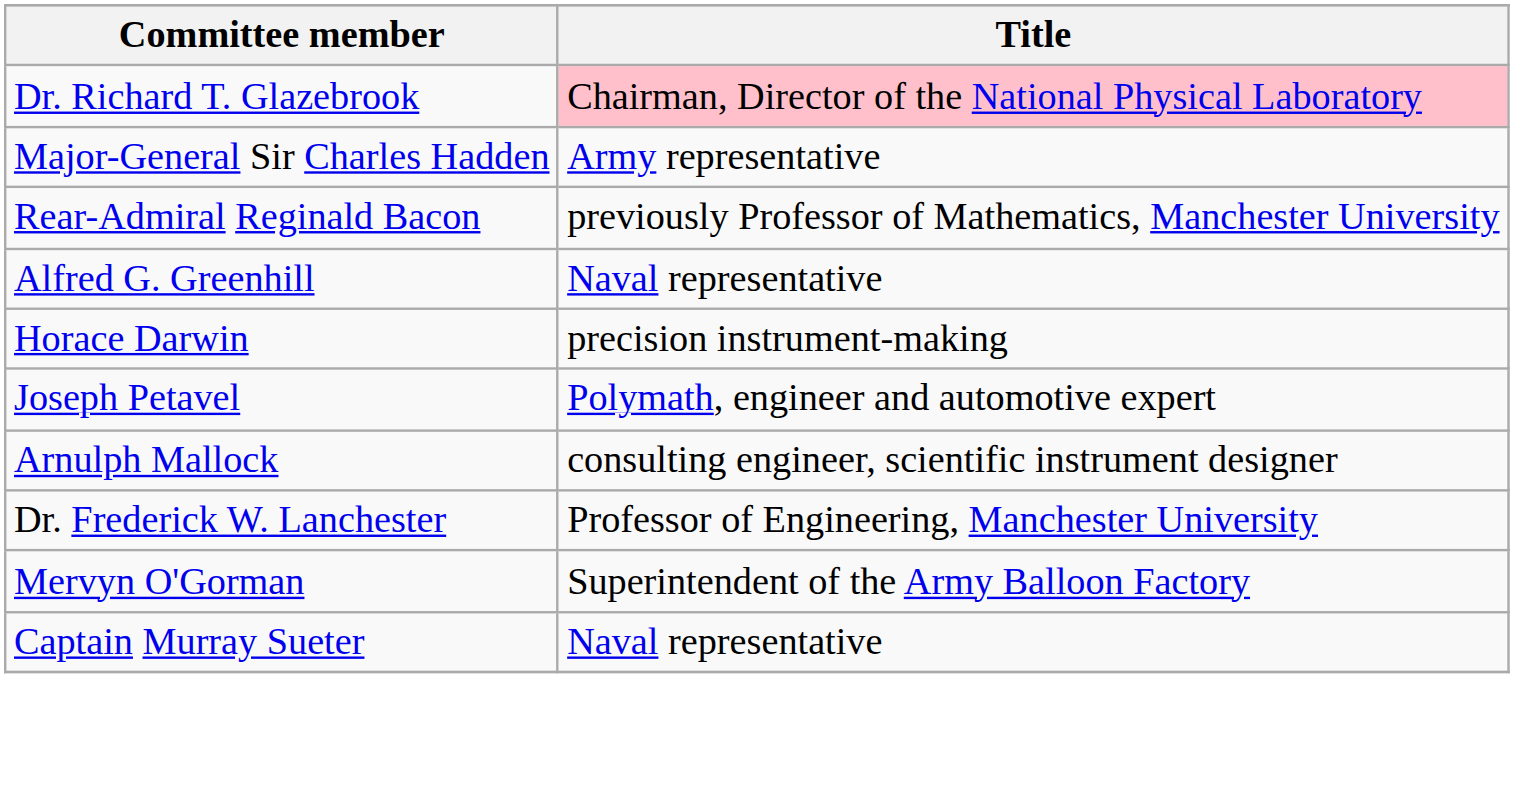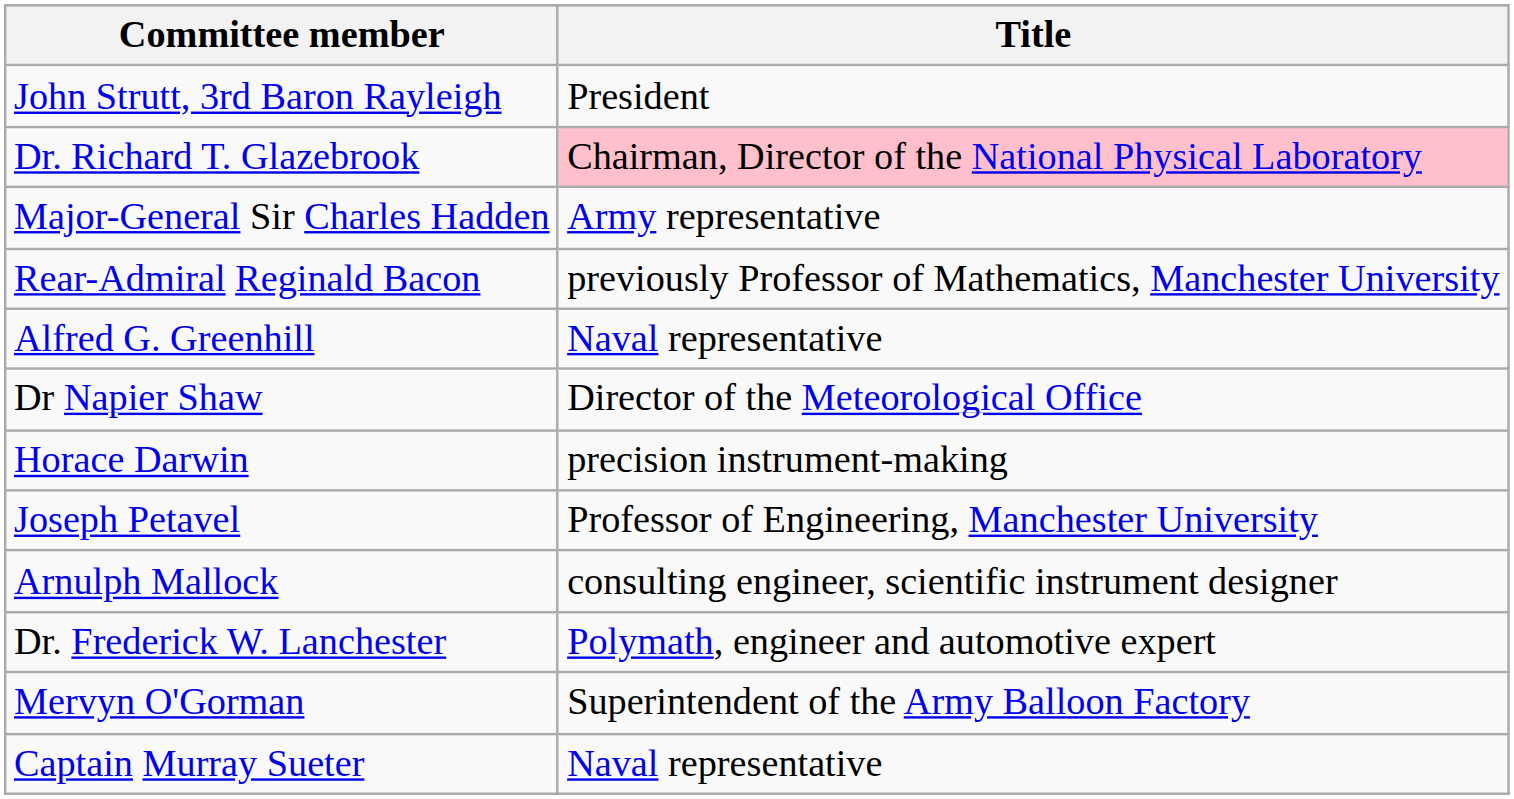+ row: John Strutt, 3rd Baron Rayleigh | President
+ row: Dr Napier Shaw | Director of the Meteorological Office
Joseph Petavel | Title: Polymath, engineer and automotive expert -> Professor of Engineering, Manchester University
Dr. Frederick W. Lanchester | Title: Professor of Engineering, Manchester University -> Polymath, engineer and automotive expert
